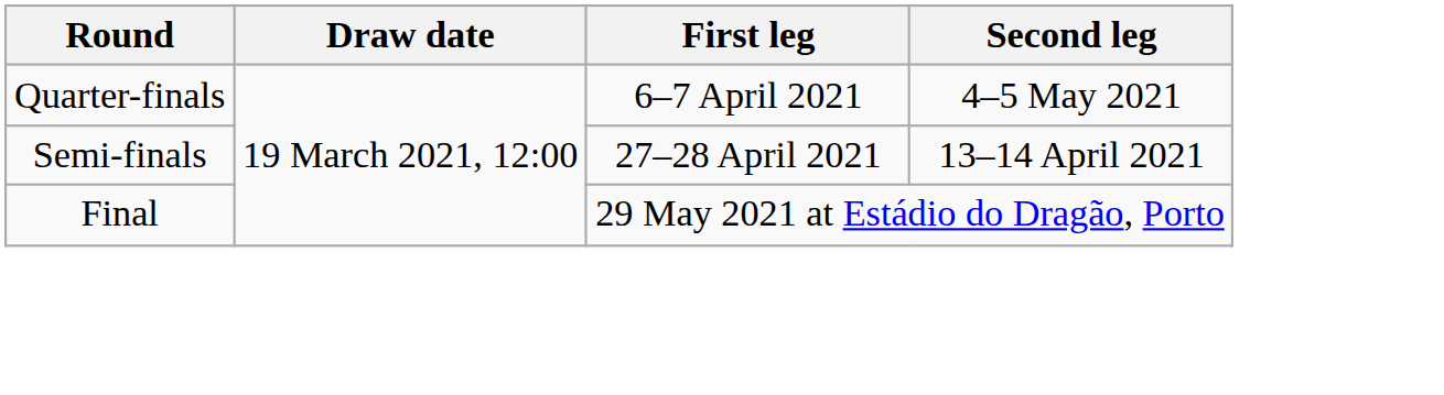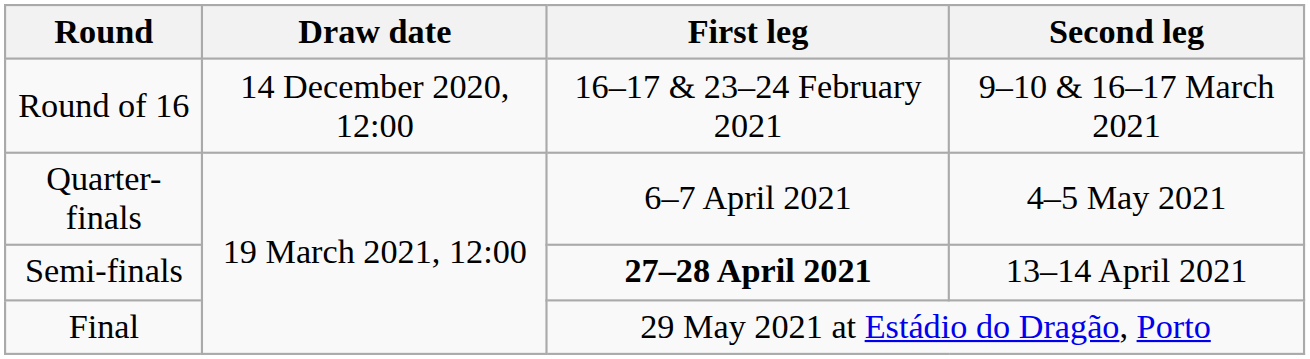+ row: Round of 16 | 14 December 2020, 12:00 | 16–17 & 23–24 February 2021 | 9–10 & 16–17 March 2021
Semi-finals | First leg: normal -> bold
